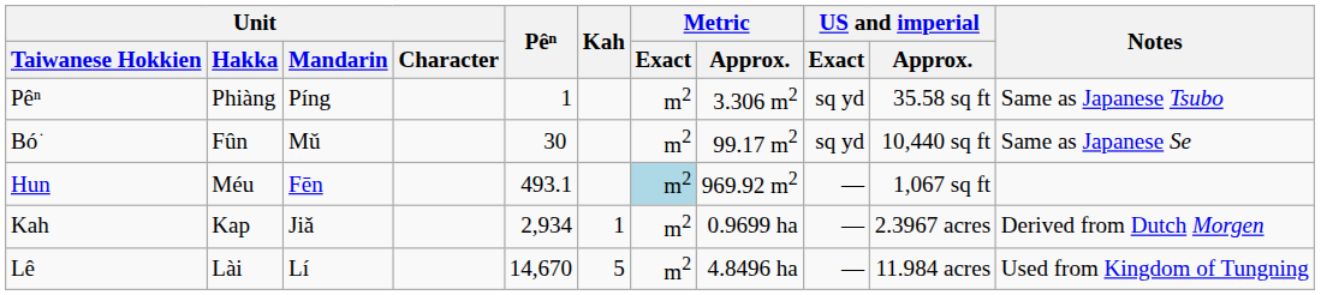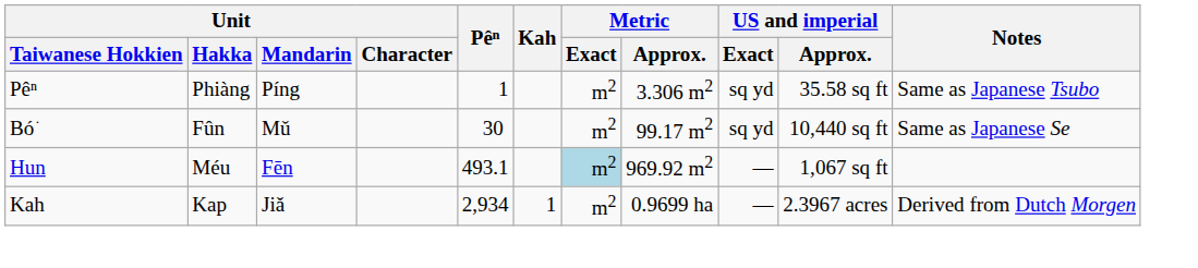- row: Lê | Lài | Lí | 14,670 | 5 | m2 | 4.8496 ha | — | 11.984 acres | Used from Kingdom of Tungning
